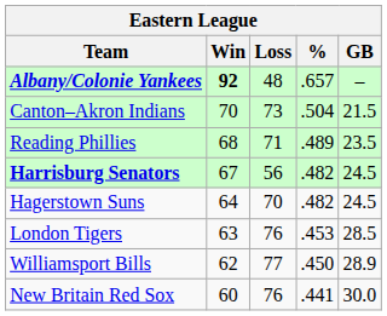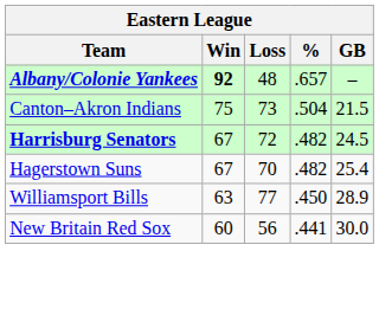Canton–Akron Indians | Win: 70 -> 75
- row: Reading Phillies | 68 | 71 | .489 | 23.5
Harrisburg Senators | Loss: 56 -> 72
Hagerstown Suns | Win: 64 -> 67
Hagerstown Suns | GB: 24.5 -> 25.4
- row: London Tigers | 63 | 76 | .453 | 28.5
Williamsport Bills | Win: 62 -> 63
New Britain Red Sox | Loss: 76 -> 56
